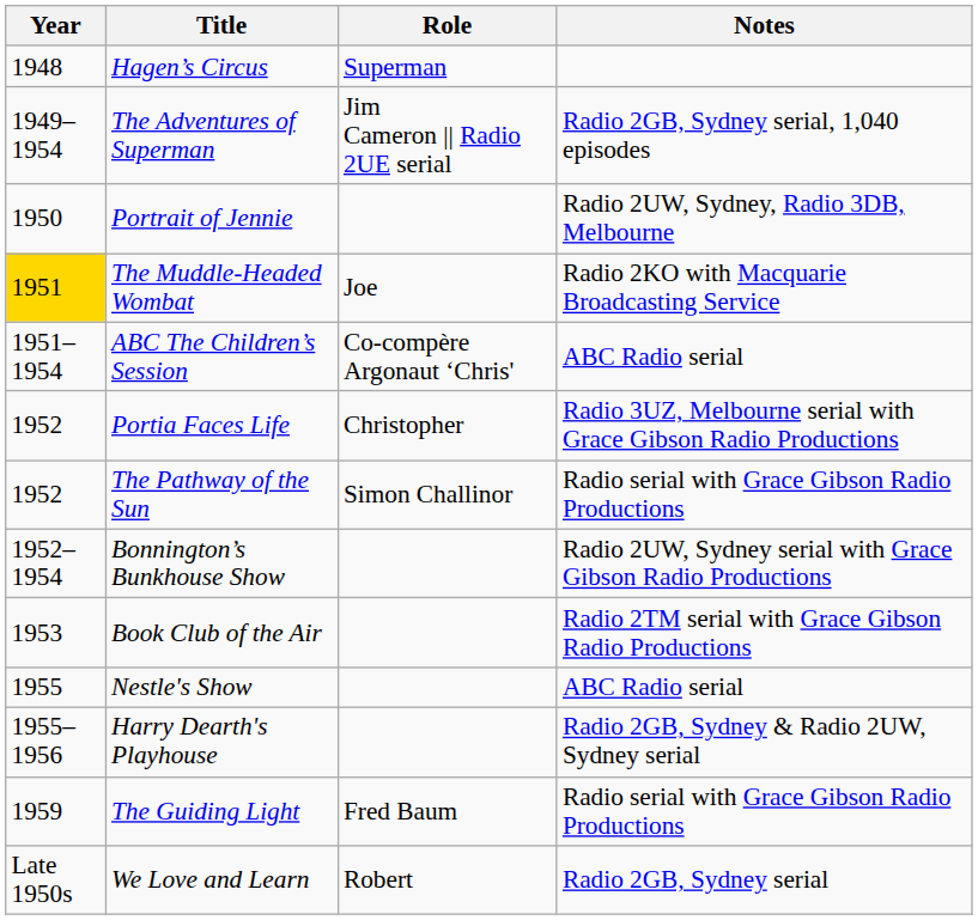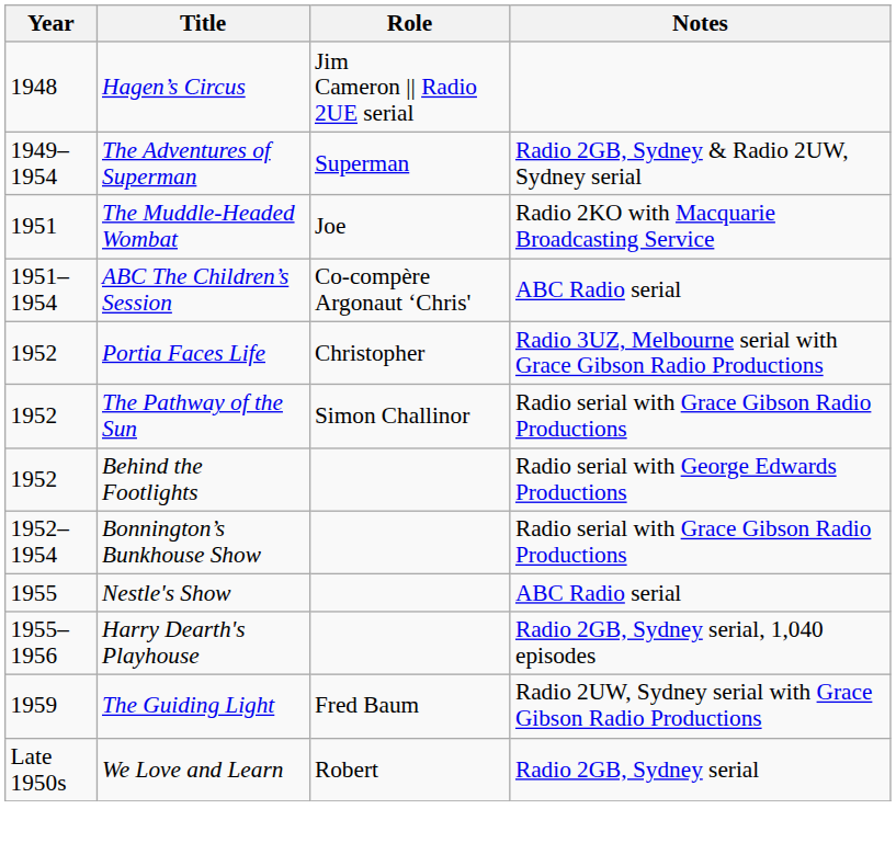Hagen’s Circus | Role: Superman -> Jim Cameron || Radio 2UE serial
The Adventures of Superman | Role: Jim Cameron || Radio 2UE serial -> Superman
The Adventures of Superman | Notes: Radio 2GB, Sydney serial, 1,040 episodes -> Radio 2GB, Sydney & Radio 2UW, Sydney serial
- row: 1950 | Portrait of Jennie | Radio 2UW, Sydney, Radio 3DB, Melbourne
The Muddle-Headed Wombat | Year: gold background -> no background
+ row: 1952 | Behind the Footlights | Radio serial with George Edwards Productions
Bonnington’s Bunkhouse Show | Notes: Radio 2UW, Sydney serial with Grace Gibson Radio Productions -> Radio serial with Grace Gibson Radio Productions
- row: 1953 | Book Club of the Air | Radio 2TM serial with Grace Gibson Radio Productions
Harry Dearth's Playhouse | Notes: Radio 2GB, Sydney & Radio 2UW, Sydney serial -> Radio 2GB, Sydney serial, 1,040 episodes
The Guiding Light | Notes: Radio serial with Grace Gibson Radio Productions -> Radio 2UW, Sydney serial with Grace Gibson Radio Productions
